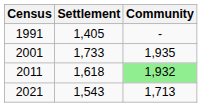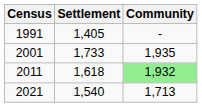2021 | Settlement: 1,543 -> 1,540
